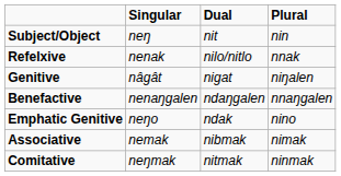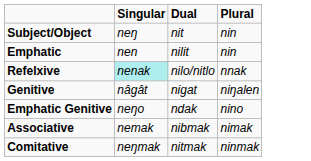+ row: Emphatic | nen | nilit | nin
Refelxive | Singular: no background -> paleturquoise background
- row: Benefactive | nenaŋgalen | ndaŋgalen | nnaŋgalen
